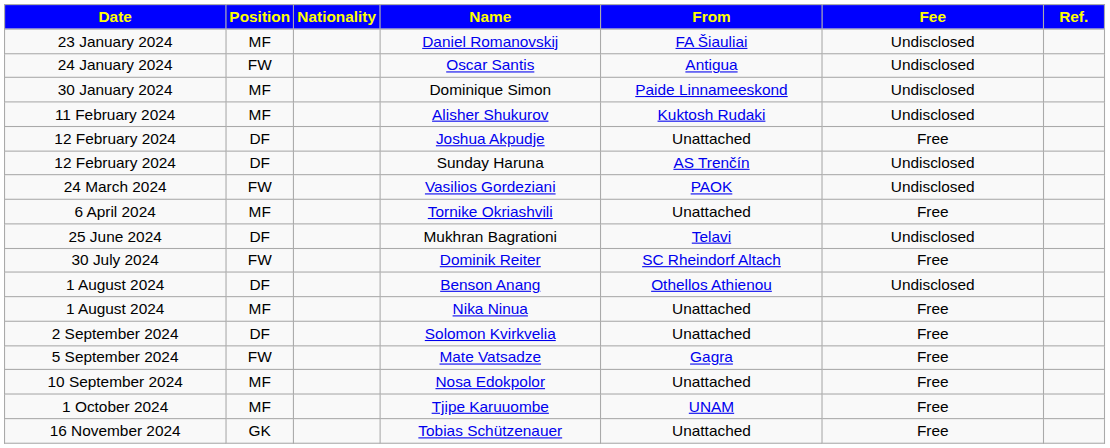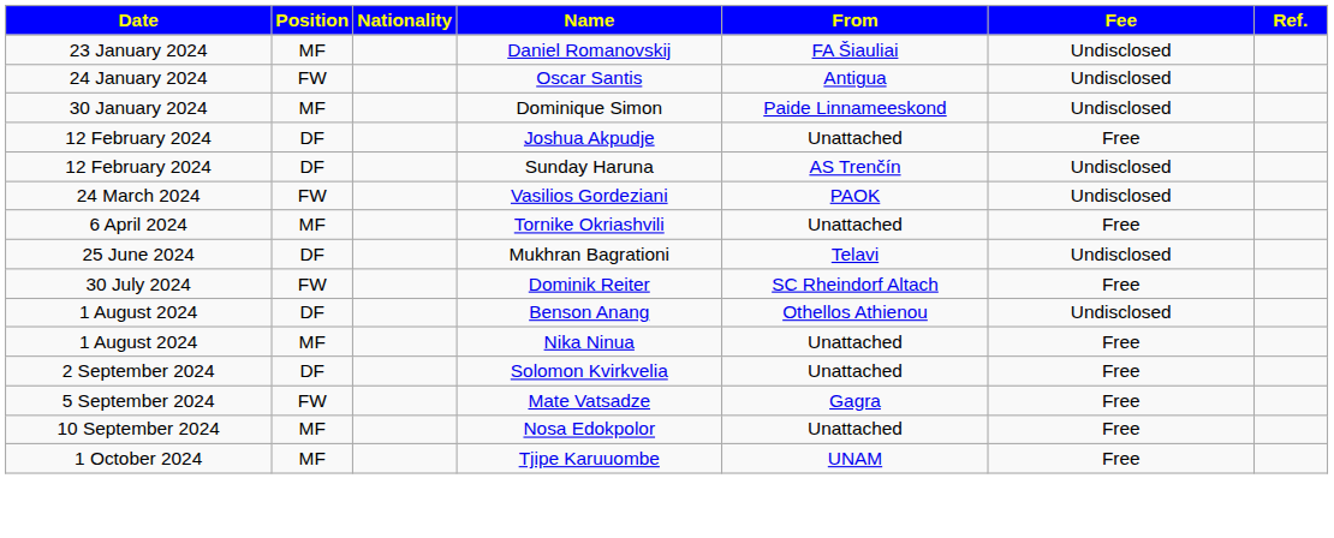- row: 11 February 2024 | MF | Alisher Shukurov | Kuktosh Rudaki | Undisclosed
- row: 16 November 2024 | GK | Tobias Schützenauer | Unattached | Free
